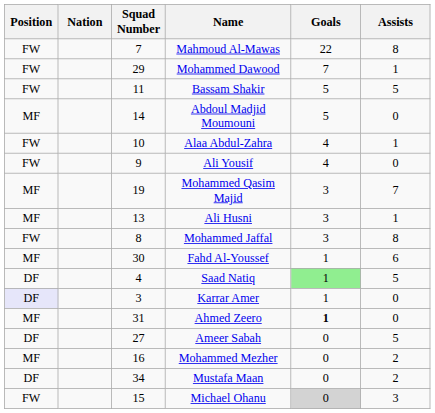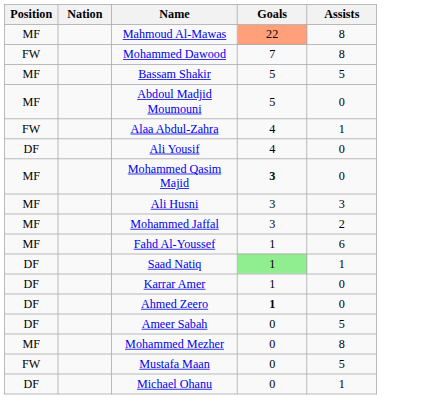- column: Squad Number | 7 | 29 | 11 | 14 | 10 | 9 | 19 | 13 | 8 | 30 | 4 | 3 | 31 | 27 | 16 | 34 | 15
Mahmoud Al-Mawas | Position: FW -> MF
Mahmoud Al-Mawas | Goals: no background -> lightsalmon background
Mohammed Dawood | Assists: 1 -> 8
Bassam Shakir | Position: FW -> MF
Ali Yousif | Position: FW -> DF
Mohammed Qasim Majid | Goals: normal -> bold
Mohammed Qasim Majid | Assists: 7 -> 0
Ali Husni | Assists: 1 -> 3
Mohammed Jaffal | Position: FW -> MF
Mohammed Jaffal | Assists: 8 -> 2
Saad Natiq | Assists: 5 -> 1
Karrar Amer | Position: lavender background -> no background
Ahmed Zeero | Position: MF -> DF
Mohammed Mezher | Assists: 2 -> 8
Mustafa Maan | Position: DF -> FW
Mustafa Maan | Assists: 2 -> 5
Michael Ohanu | Position: FW -> DF
Michael Ohanu | Goals: lightgrey background -> no background
Michael Ohanu | Assists: 3 -> 1
